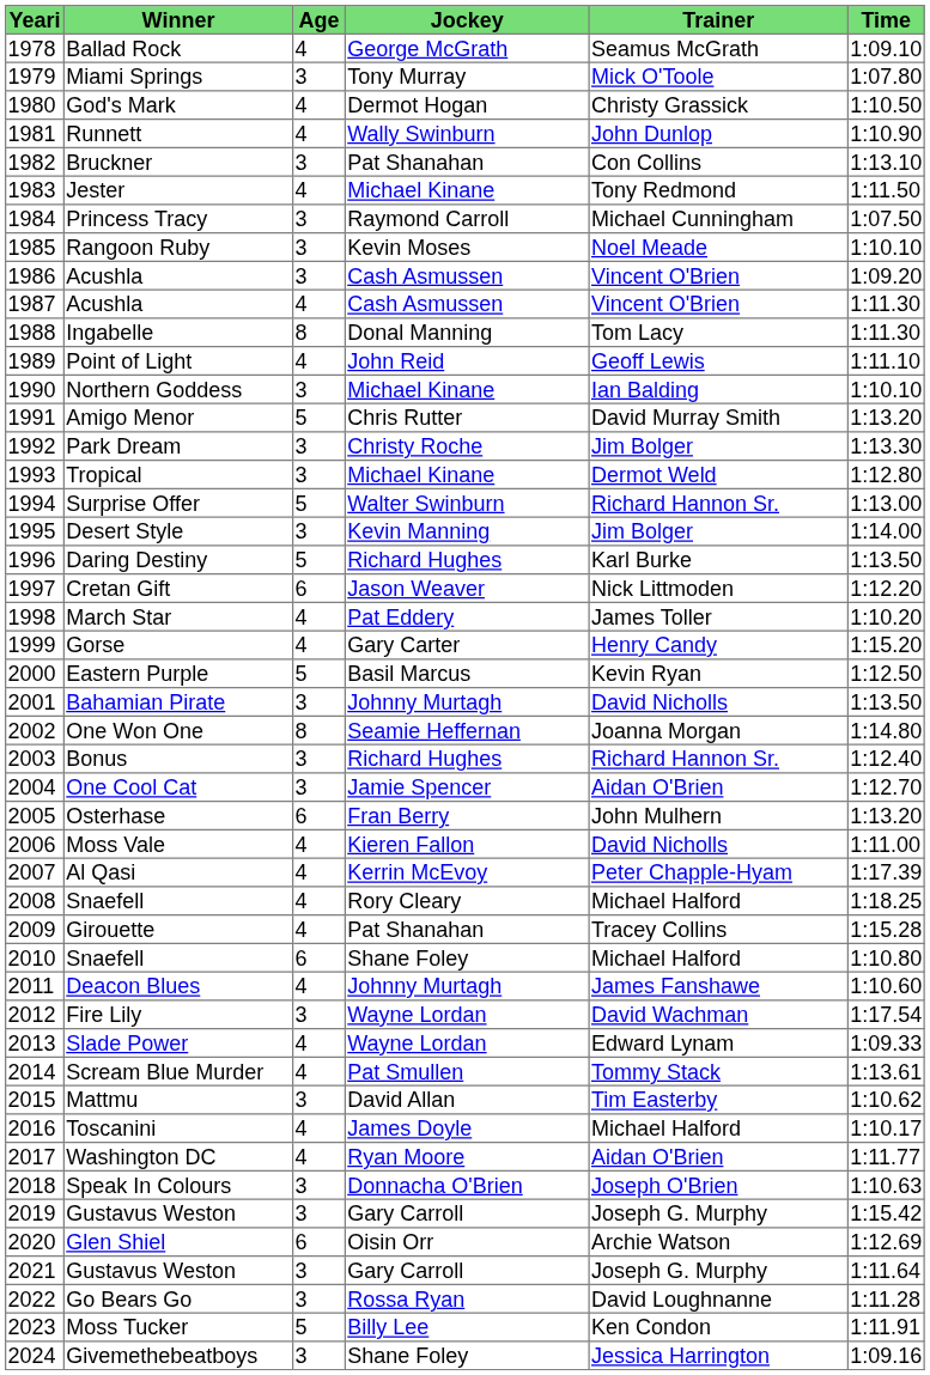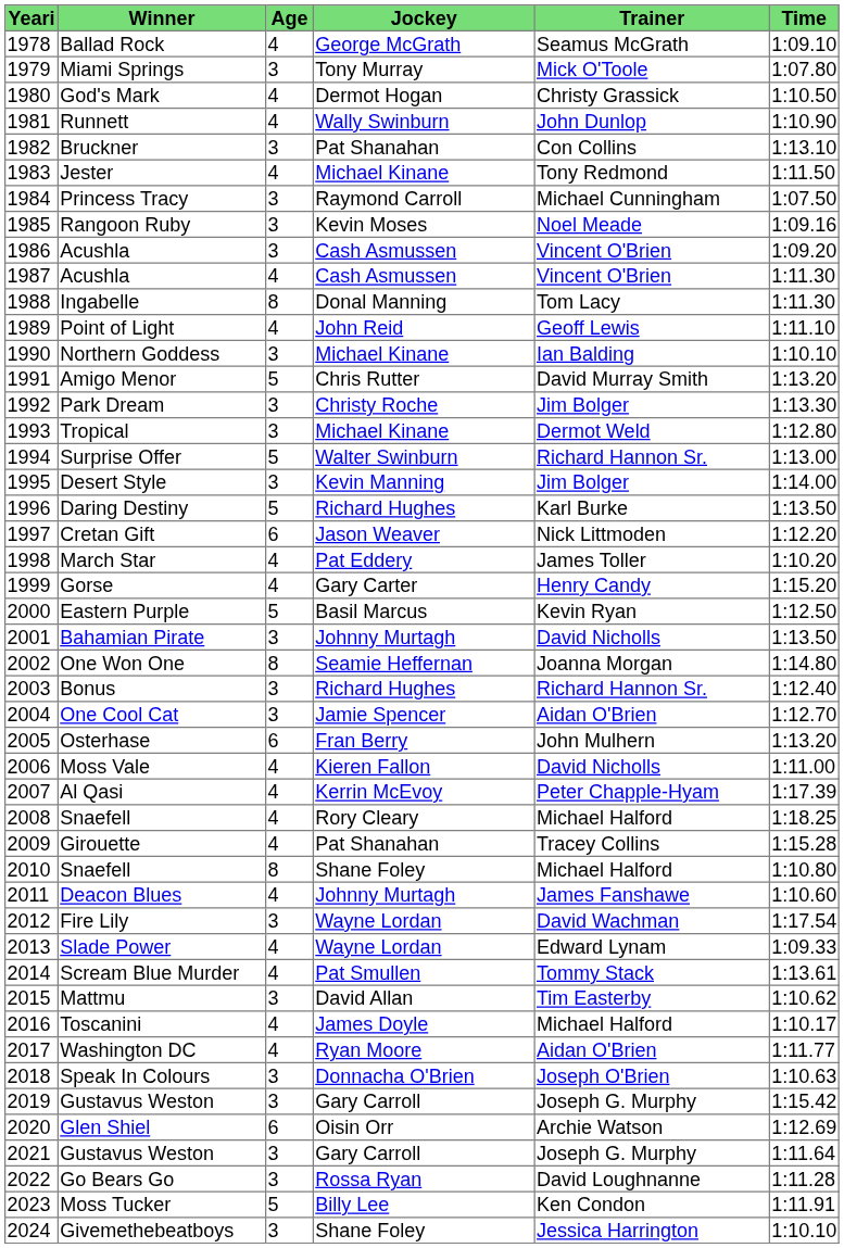Rangoon Ruby | Time: 1:10.10 -> 1:09.16
2010 / Snaefell | Age: 6 -> 8
Givemethebeatboys | Time: 1:09.16 -> 1:10.10
